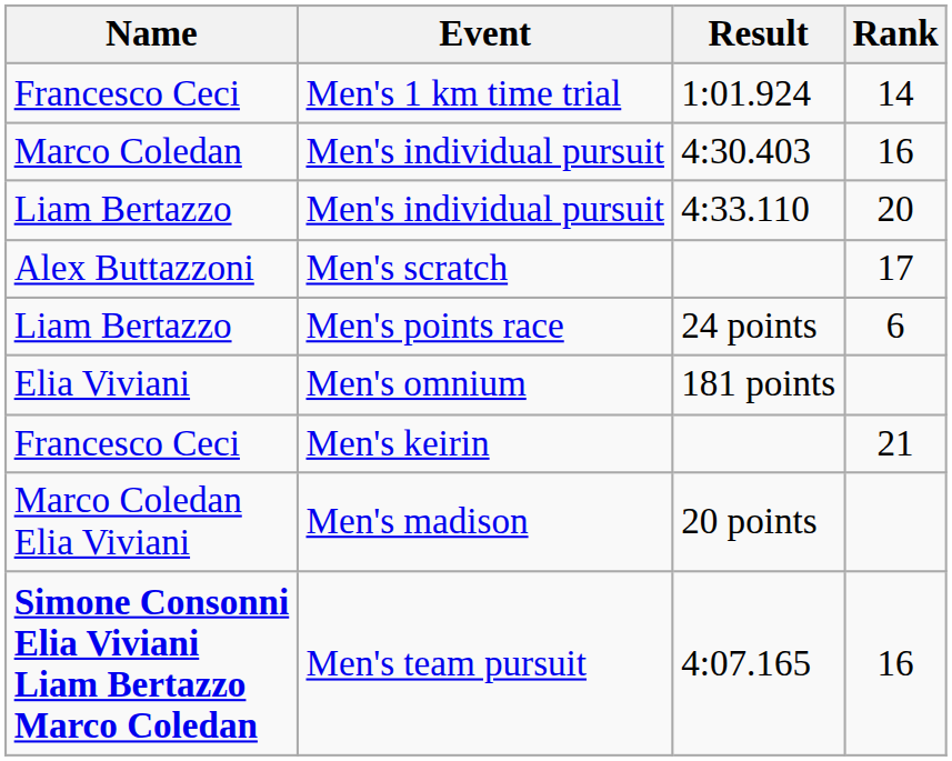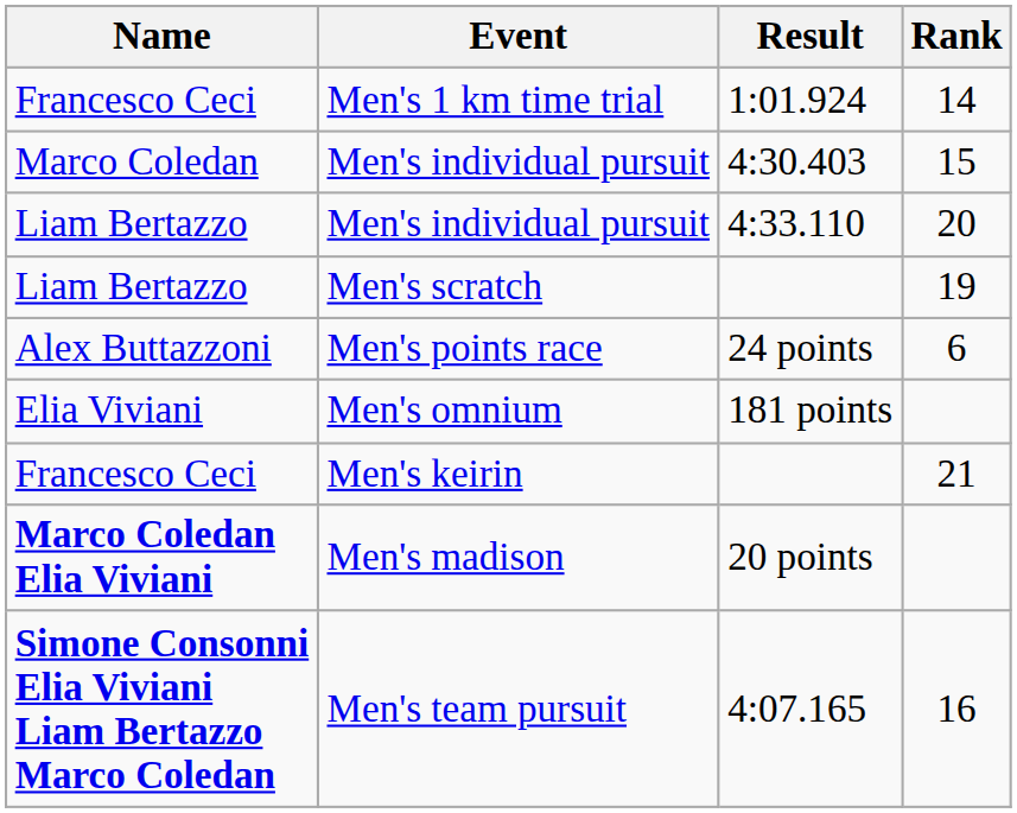Men's individual pursuit / 4:30.403 | Rank: 16 -> 15
Men's scratch | Name: Alex Buttazzoni -> Liam Bertazzo
Men's scratch | Rank: 17 -> 19
Men's points race | Name: Liam Bertazzo -> Alex Buttazzoni
Men's madison | Name: normal -> bold
